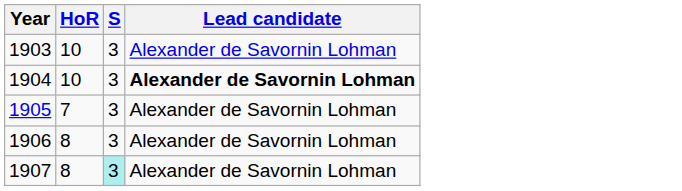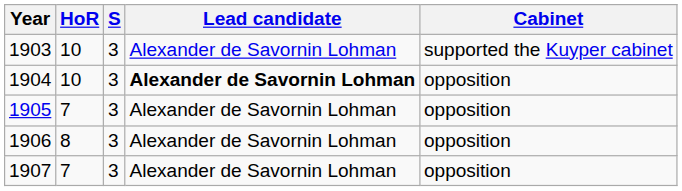+ column: Cabinet | supported the Kuyper cabinet | opposition | opposition | opposition | opposition
1907 | HoR: 8 -> 7
1907 | S: paleturquoise background -> no background
